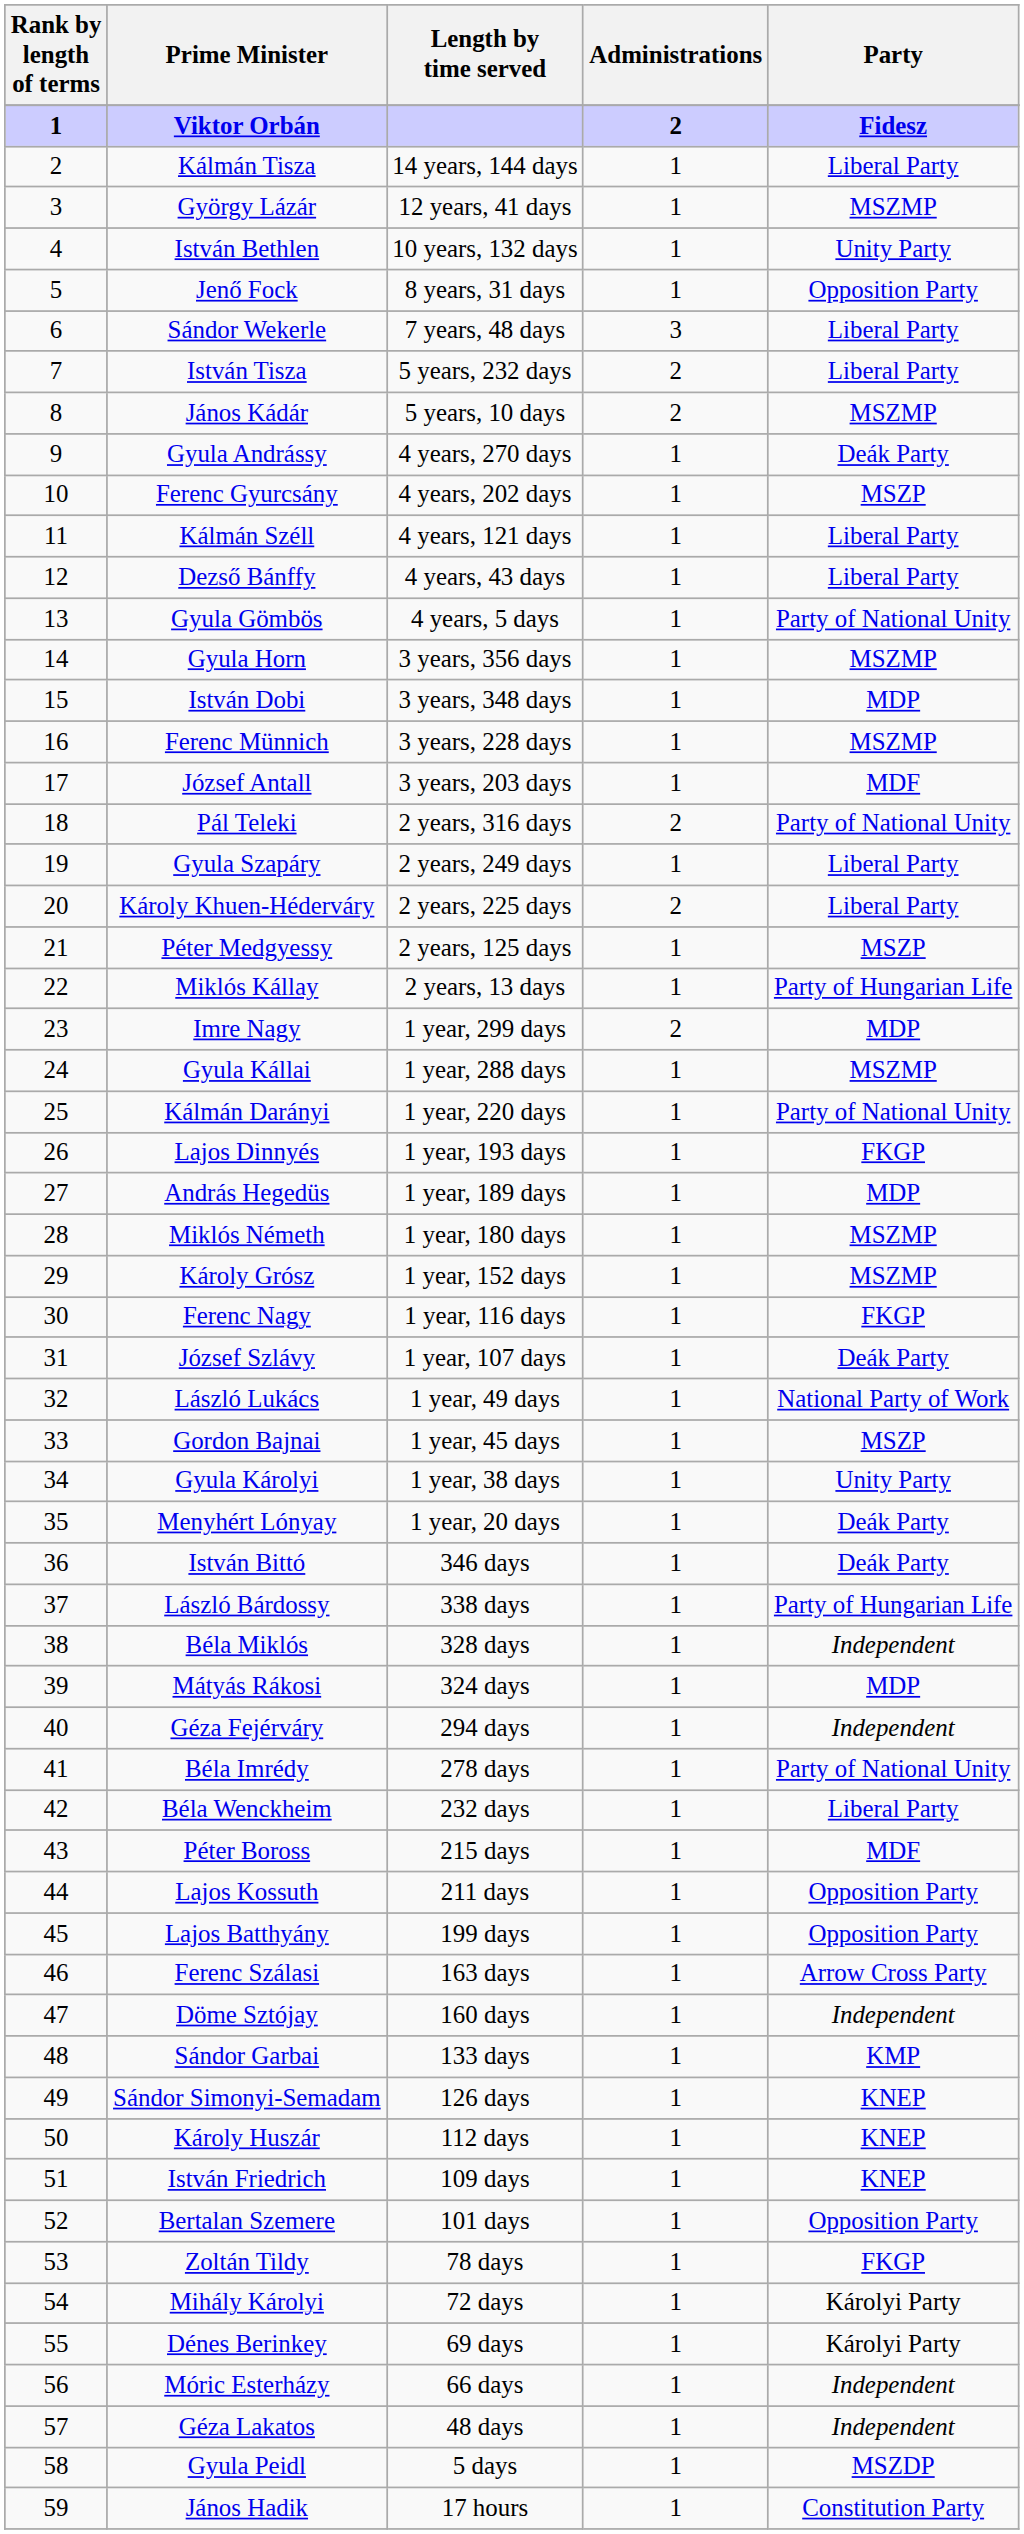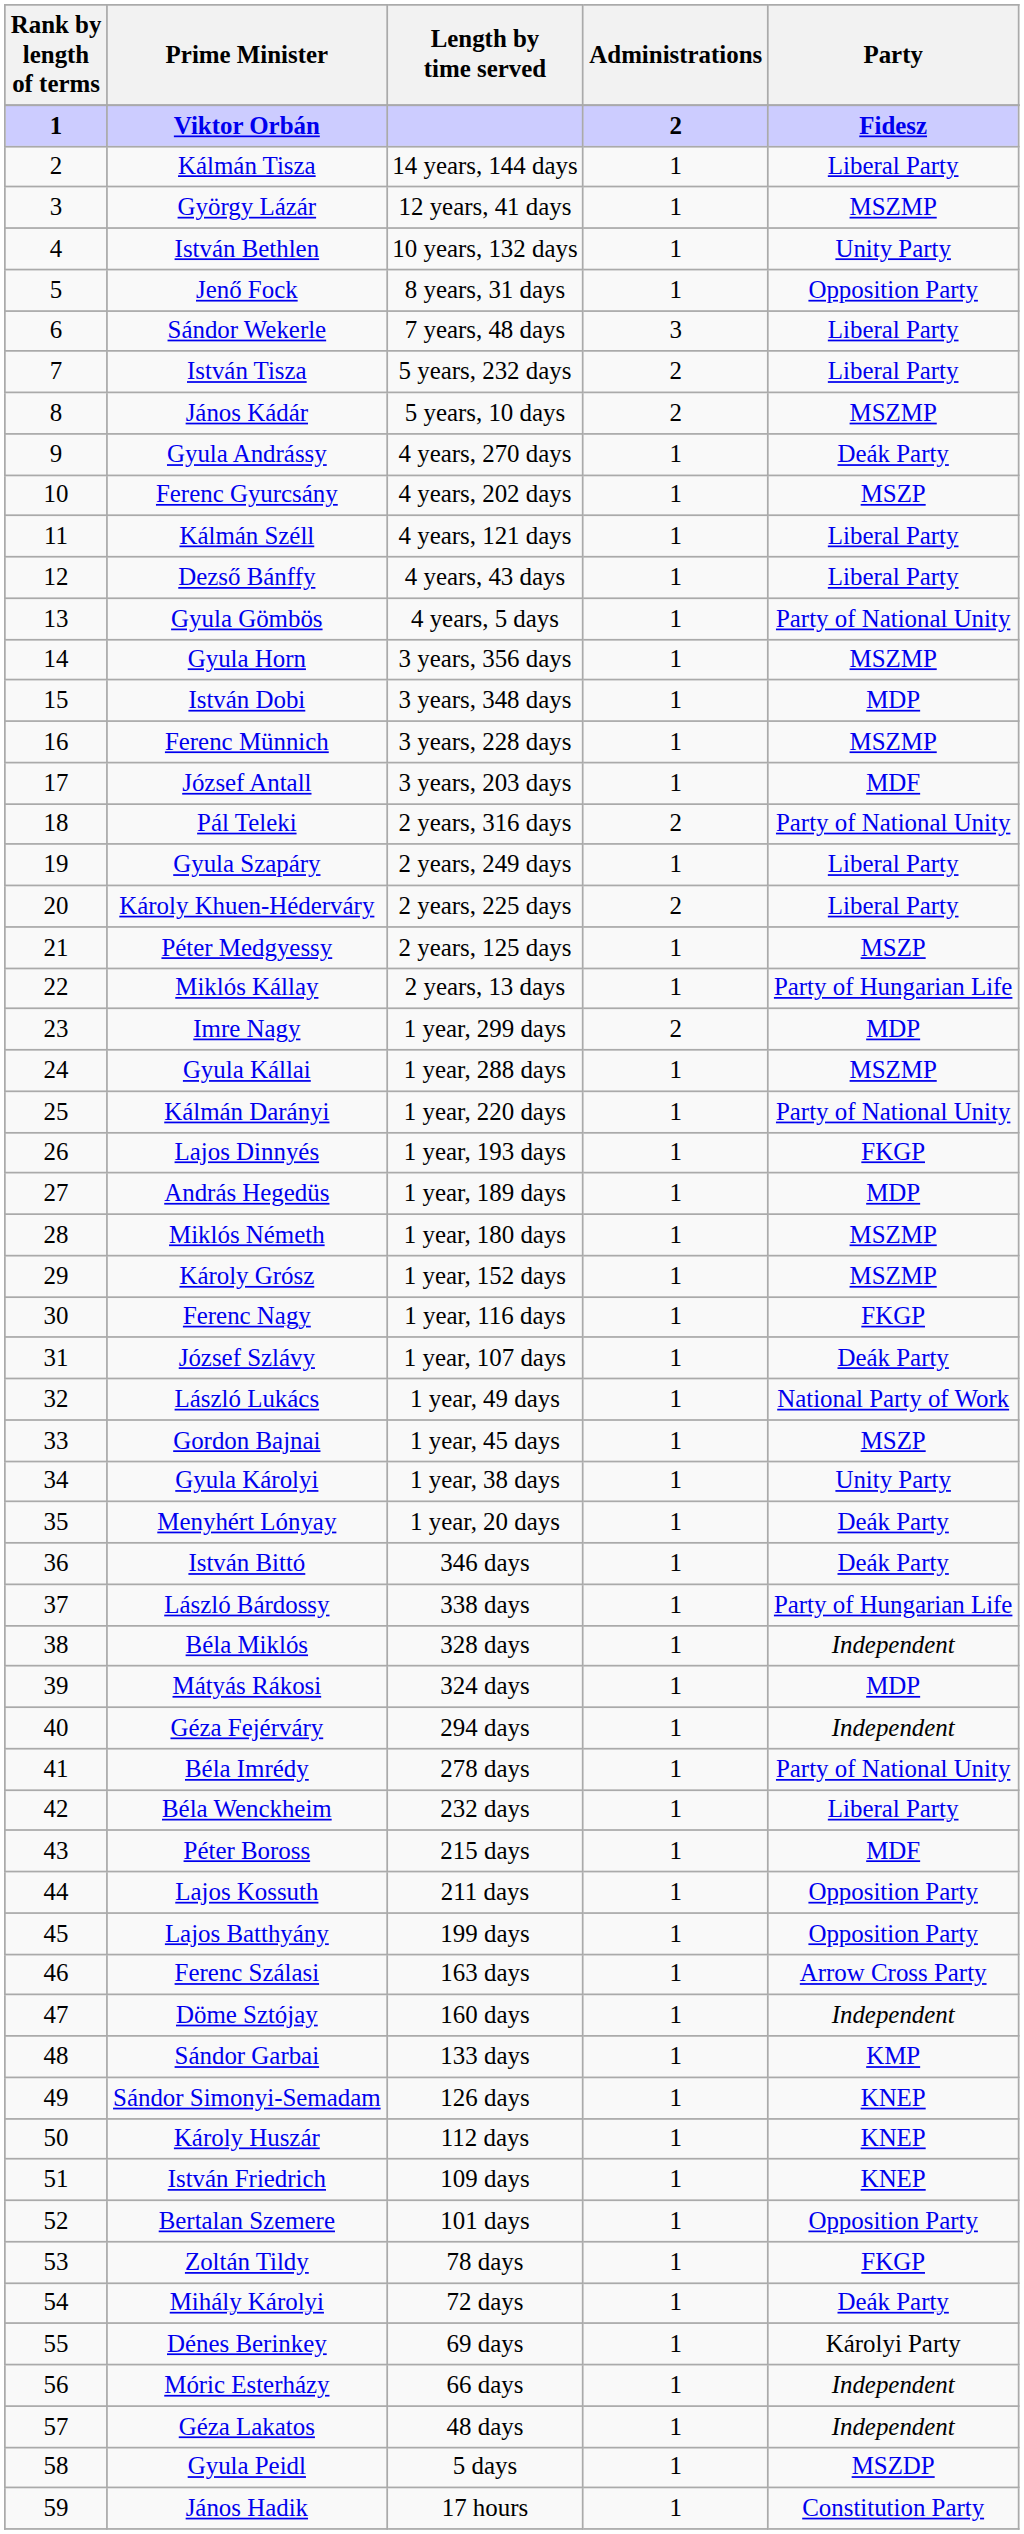Mihály Károlyi | Party: Károlyi Party -> Deák Party
